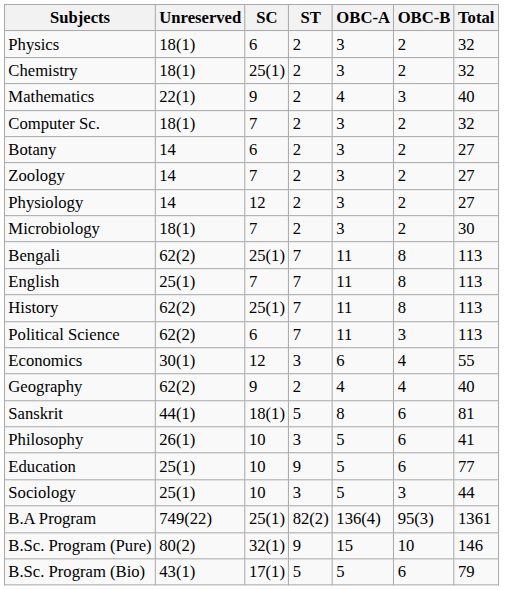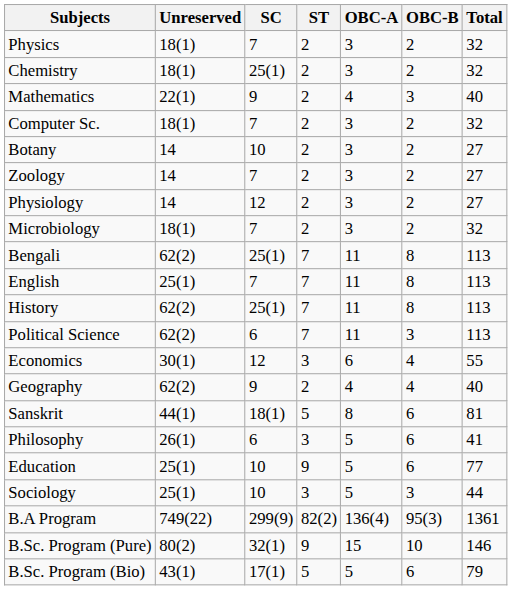Physics | SC: 6 -> 7
Botany | SC: 6 -> 10
Microbiology | Total: 30 -> 32
Philosophy | SC: 10 -> 6
B.A Program | SC: 25(1) -> 299(9)
